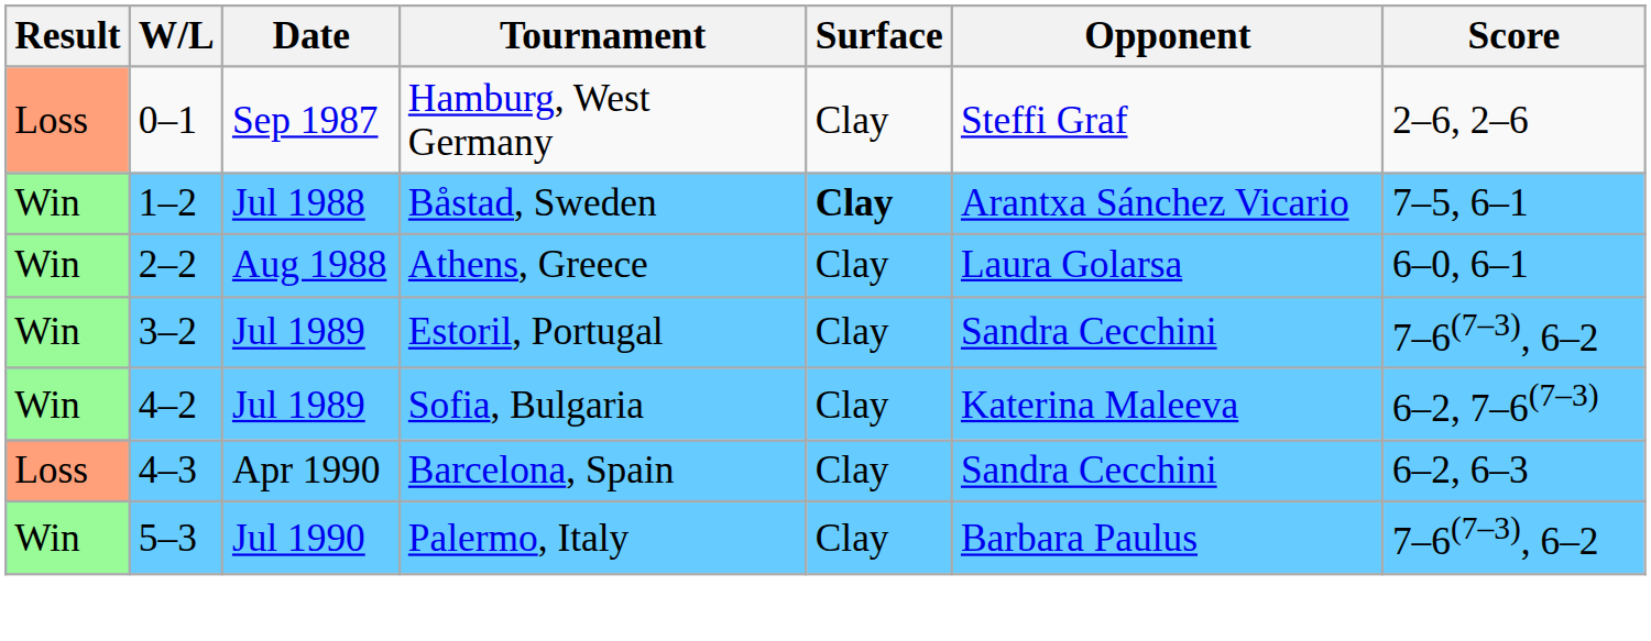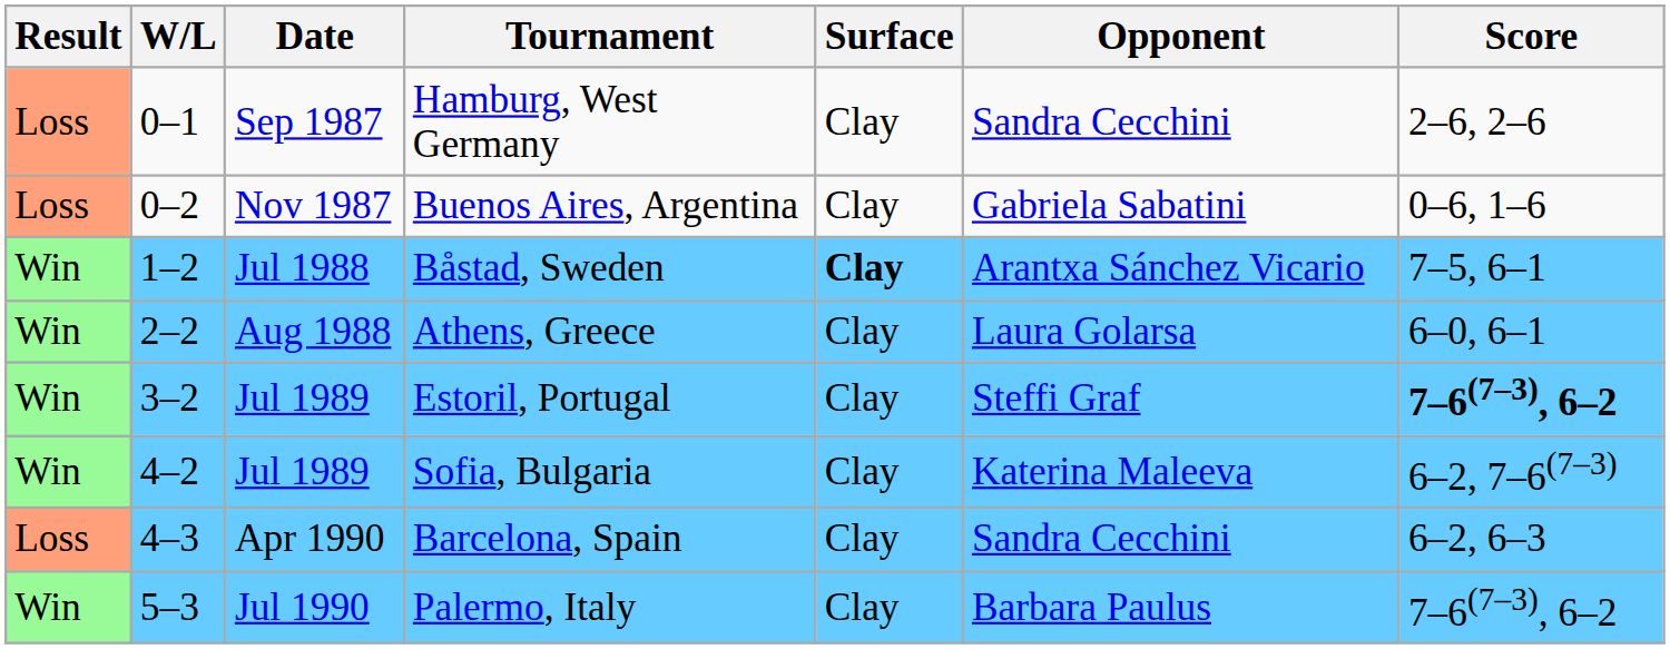Hamburg, West Germany | Opponent: Steffi Graf -> Sandra Cecchini
+ row: Loss | 0–2 | Nov 1987 | Buenos Aires, Argentina | Clay | Gabriela Sabatini | 0–6, 1–6
Estoril, Portugal | Opponent: Sandra Cecchini -> Steffi Graf
Estoril, Portugal | Score: normal -> bold
